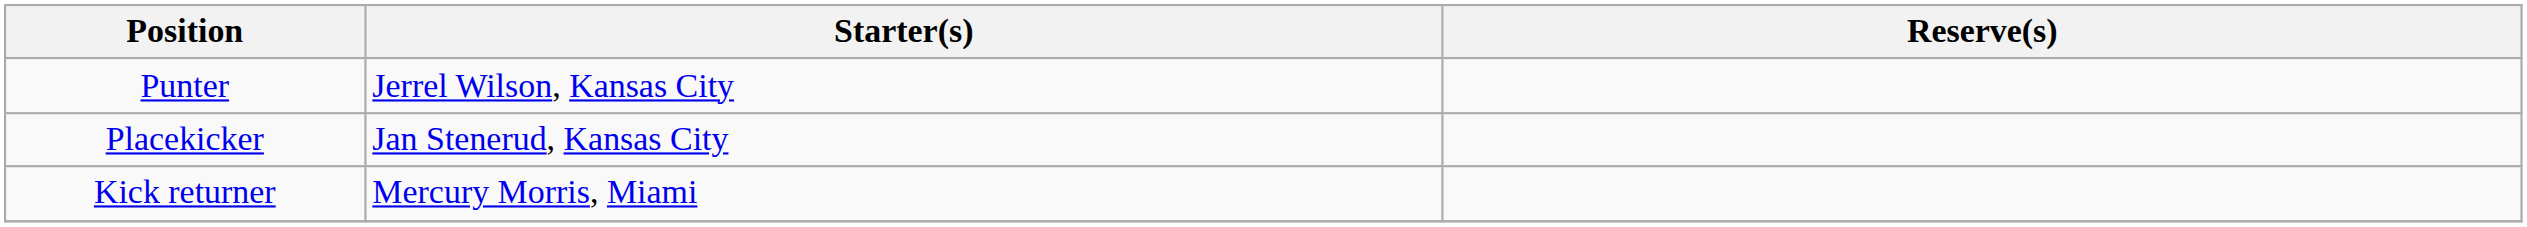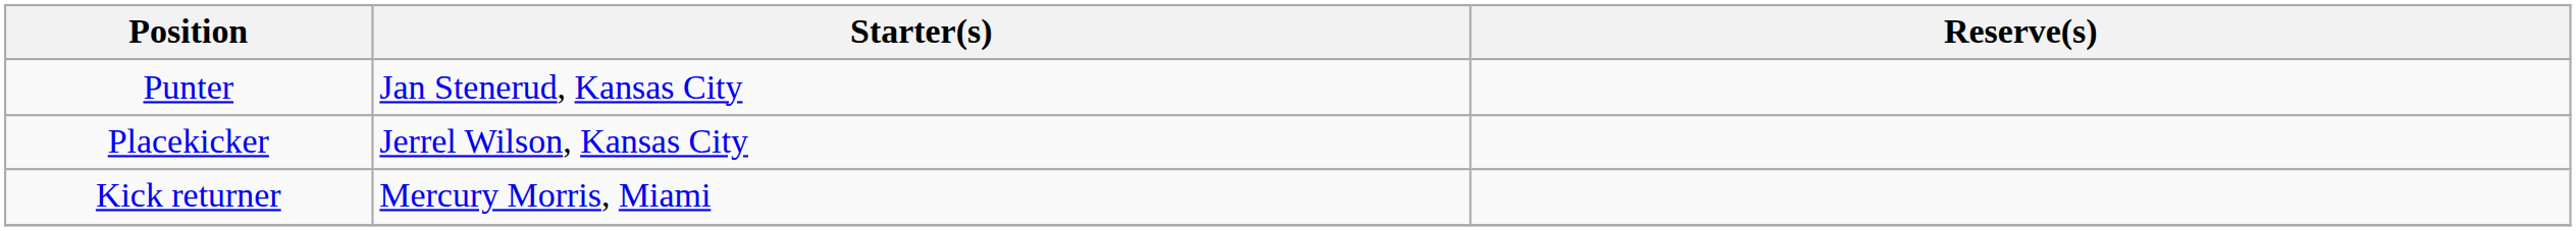Punter | Starter(s): Jerrel Wilson, Kansas City -> Jan Stenerud, Kansas City
Placekicker | Starter(s): Jan Stenerud, Kansas City -> Jerrel Wilson, Kansas City
